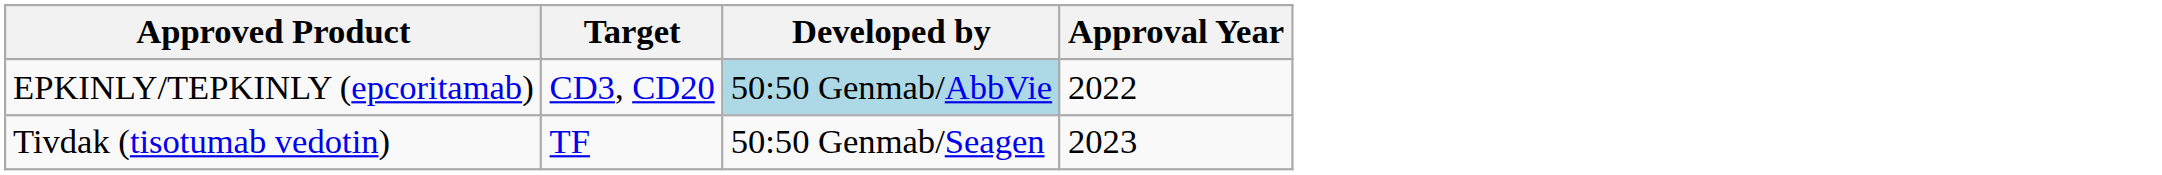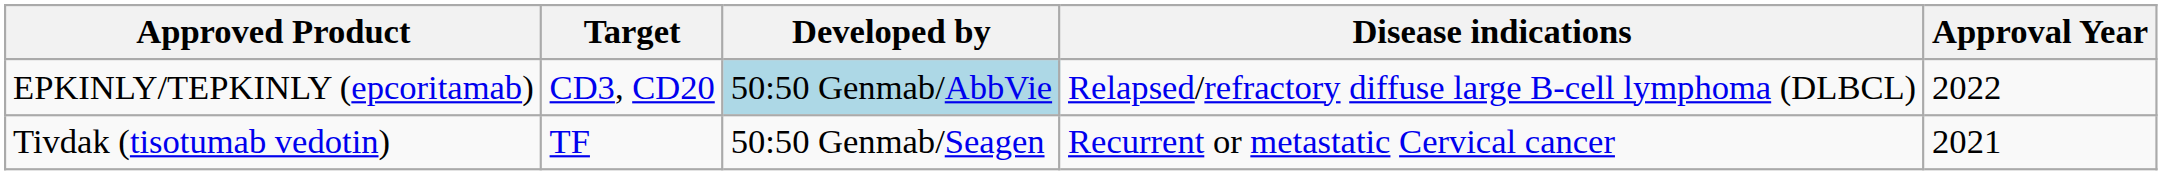+ column: Disease indications | Relapsed/refractory diffuse large B-cell lymphoma (DLBCL) | Recurrent or metastatic Cervical cancer
Tivdak (tisotumab vedotin) | Approval Year: 2023 -> 2021
